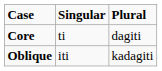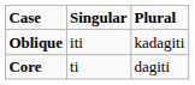rows swapped: Core <-> Oblique
